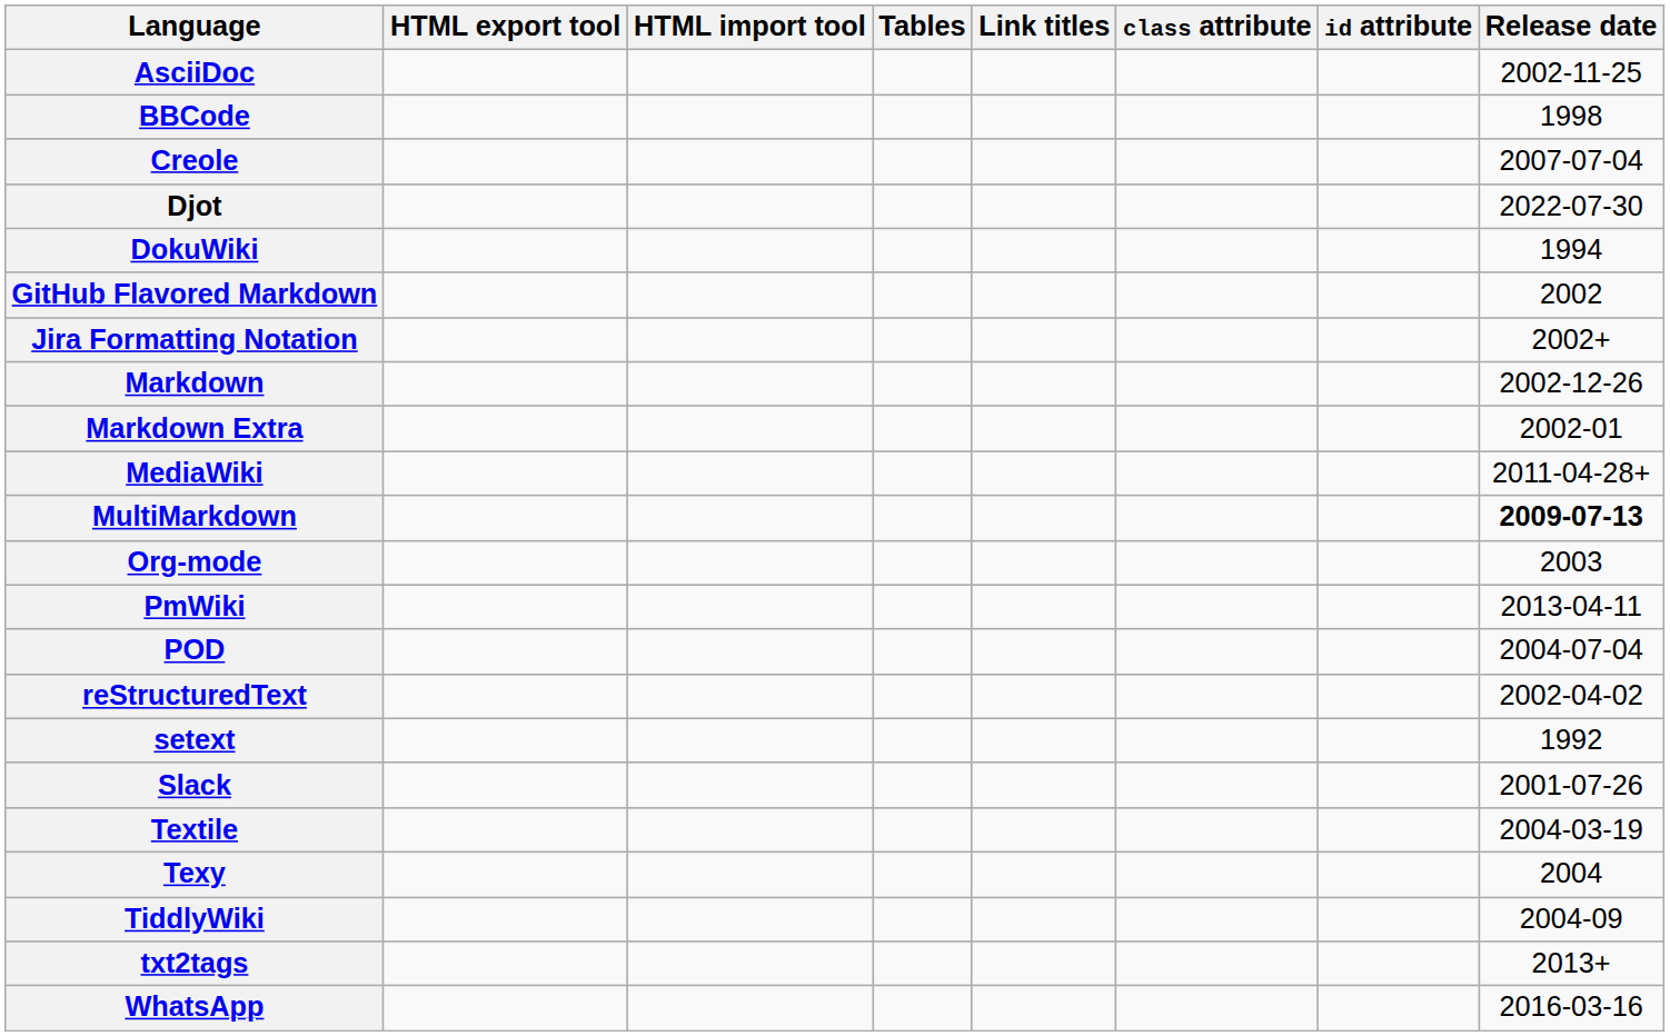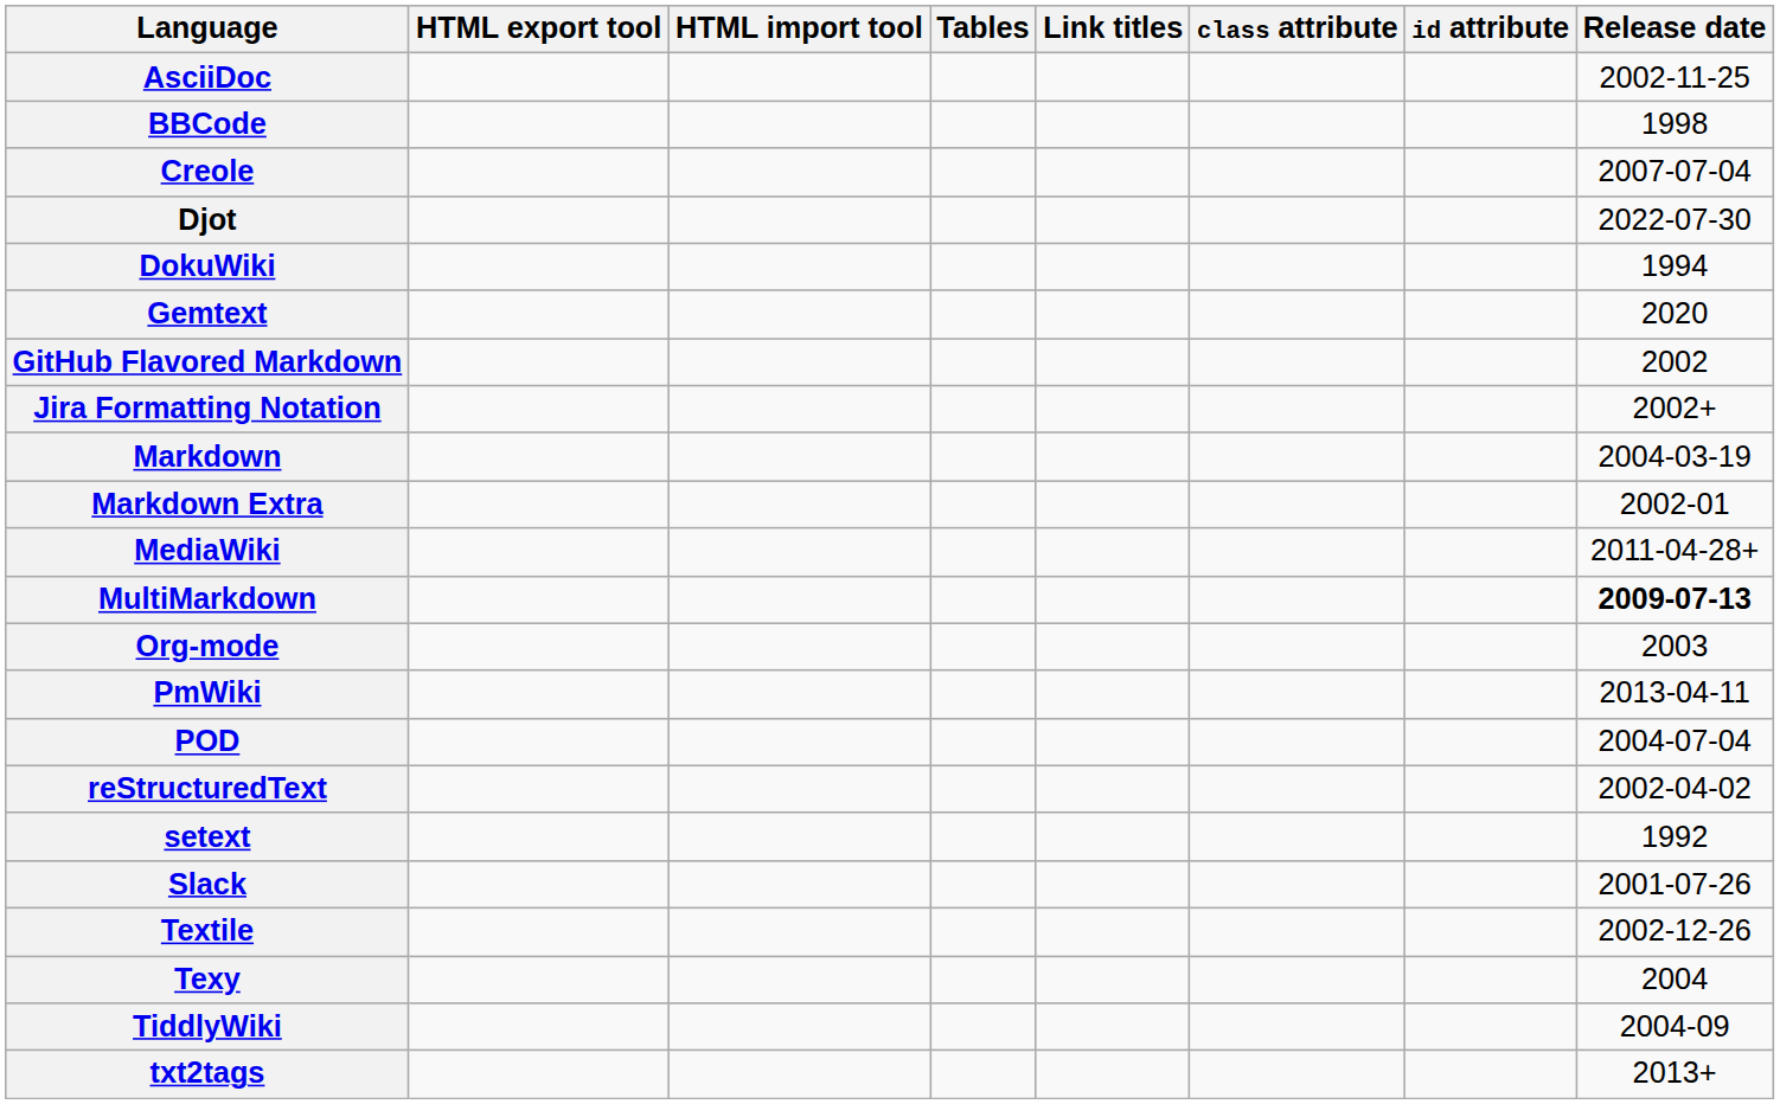+ row: Gemtext | 2020
Markdown | Release date: 2002-12-26 -> 2004-03-19
Textile | Release date: 2004-03-19 -> 2002-12-26
- row: WhatsApp | 2016-03-16
